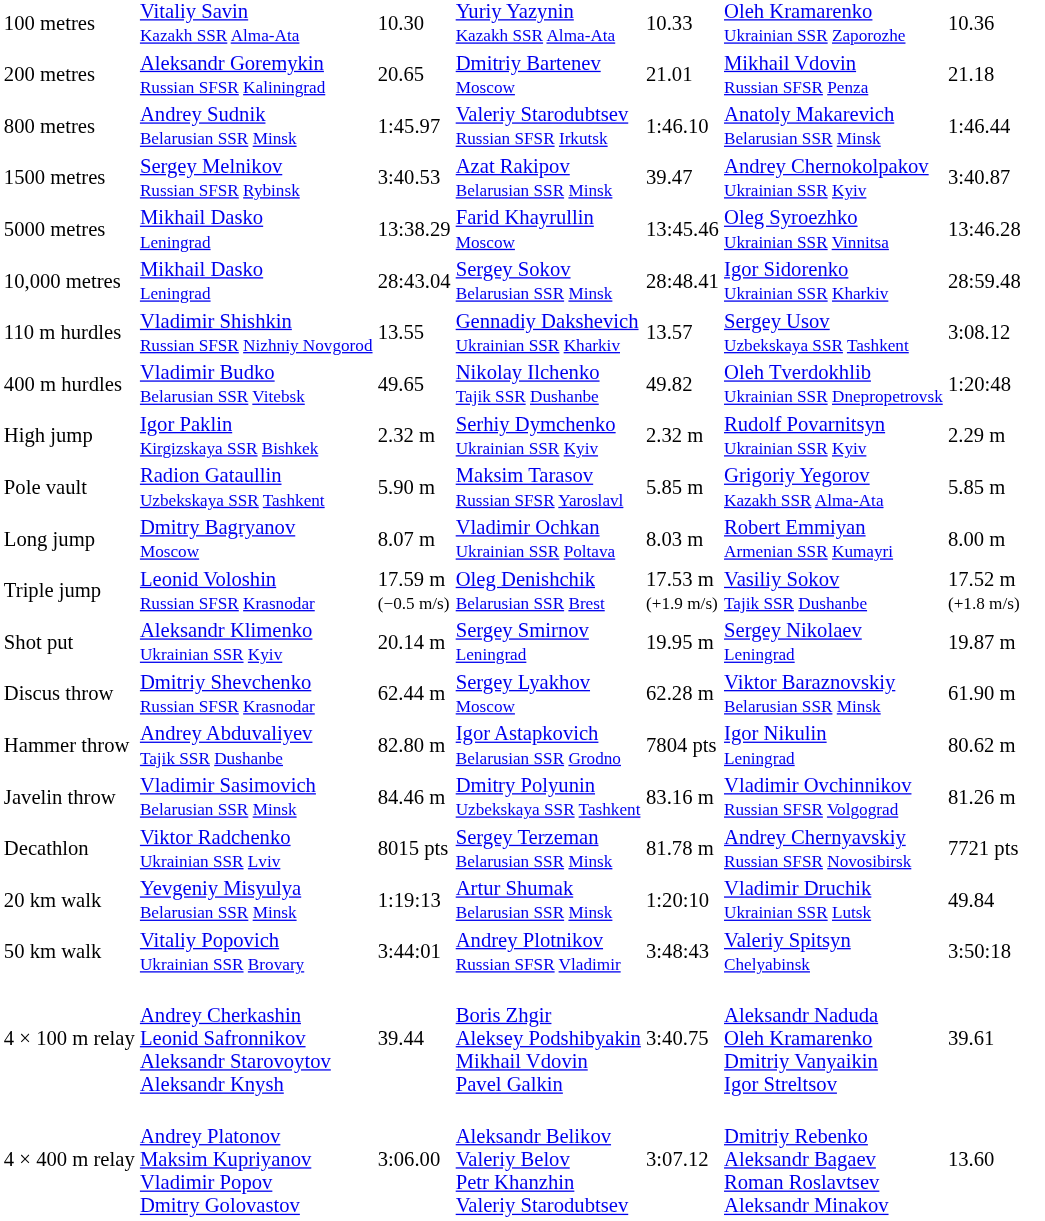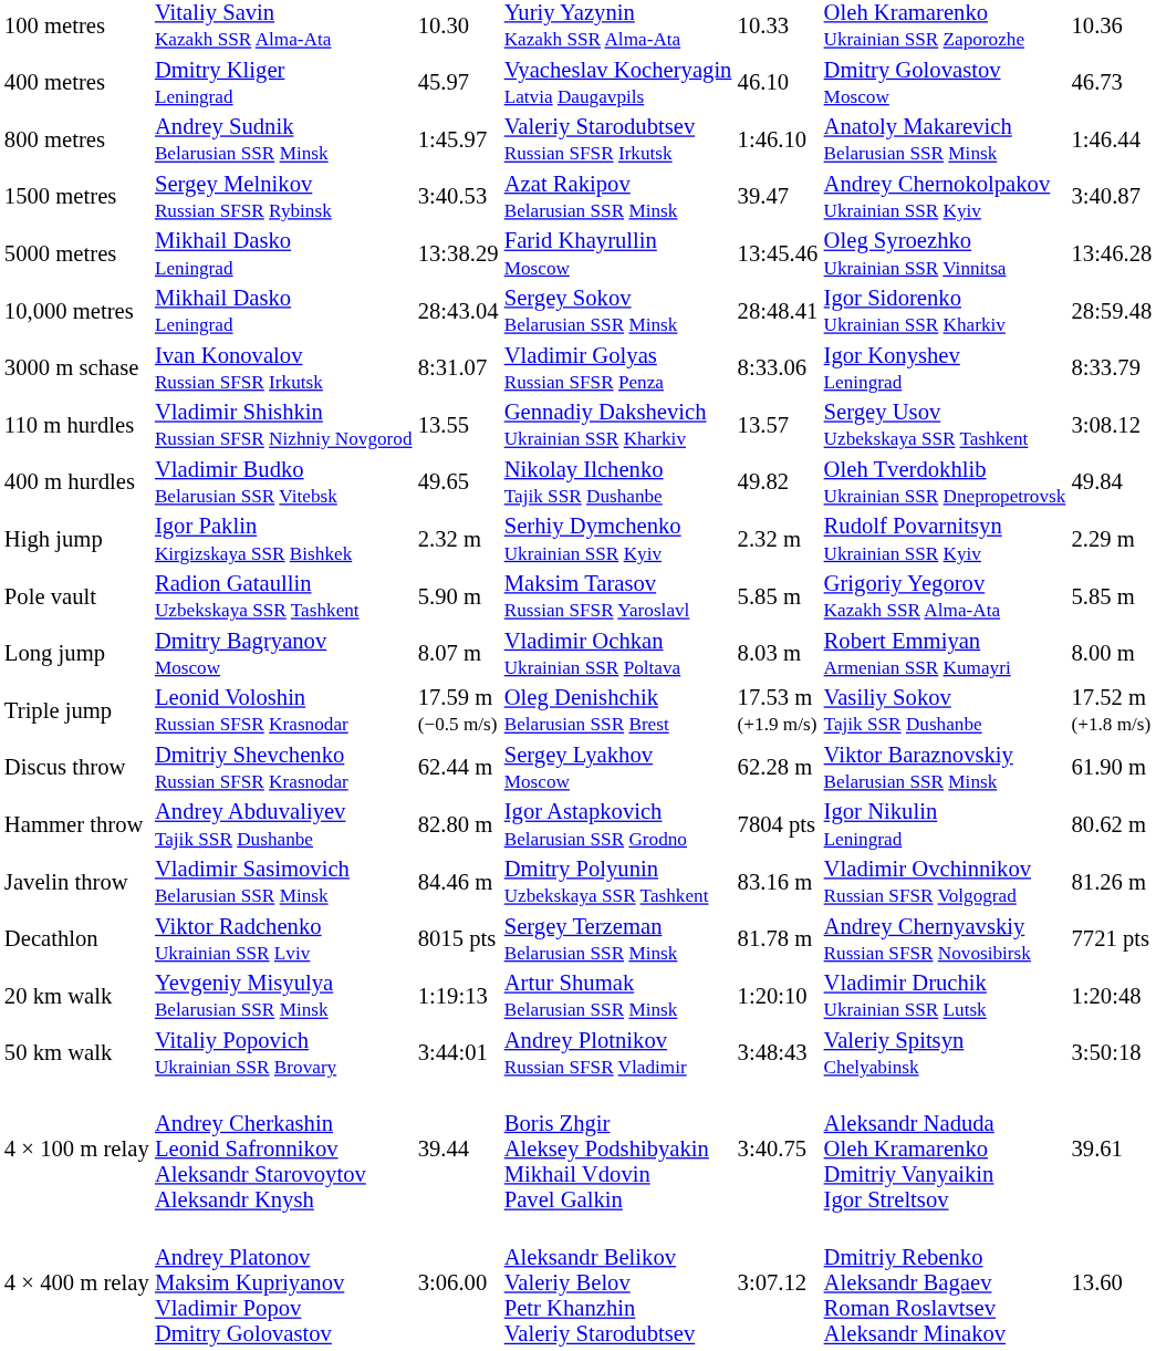- row: 200 metres | Aleksandr Goremykin Russian SFSR Kaliningrad | 20.65 | Dmitriy Bartenev Moscow | 21.01 | Mikhail Vdovin Russian SFSR Penza | 21.18
+ row: 400 metres | Dmitry Kliger Leningrad | 45.97 | Vyacheslav Kocheryagin Latvia Daugavpils | 46.10 | Dmitry Golovastov Moscow | 46.73
+ row: 3000 m schase | Ivan Konovalov Russian SFSR Irkutsk | 8:31.07 | Vladimir Golyas Russian SFSR Penza | 8:33.06 | Igor Konyshev Leningrad | 8:33.79
400 m hurdles | column 7: 1:20:48 -> 49.84
- row: Shot put | Aleksandr Klimenko Ukrainian SSR Kyiv | 20.14 m | Sergey Smirnov Leningrad | 19.95 m | Sergey Nikolaev Leningrad | 19.87 m
20 km walk | column 7: 49.84 -> 1:20:48
